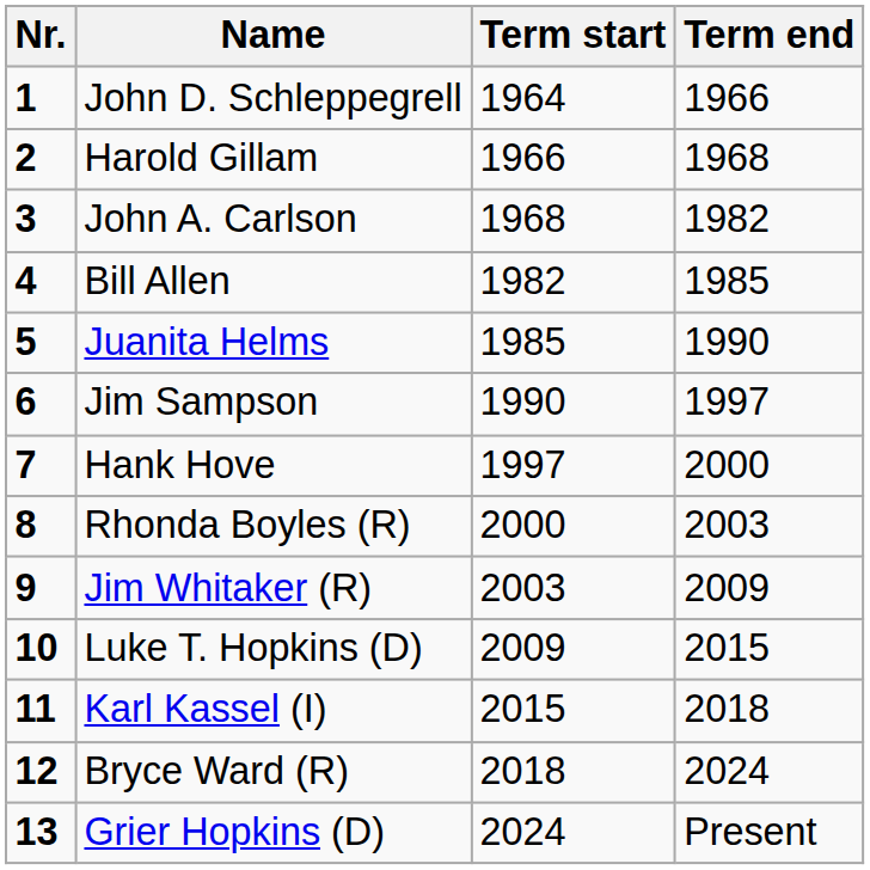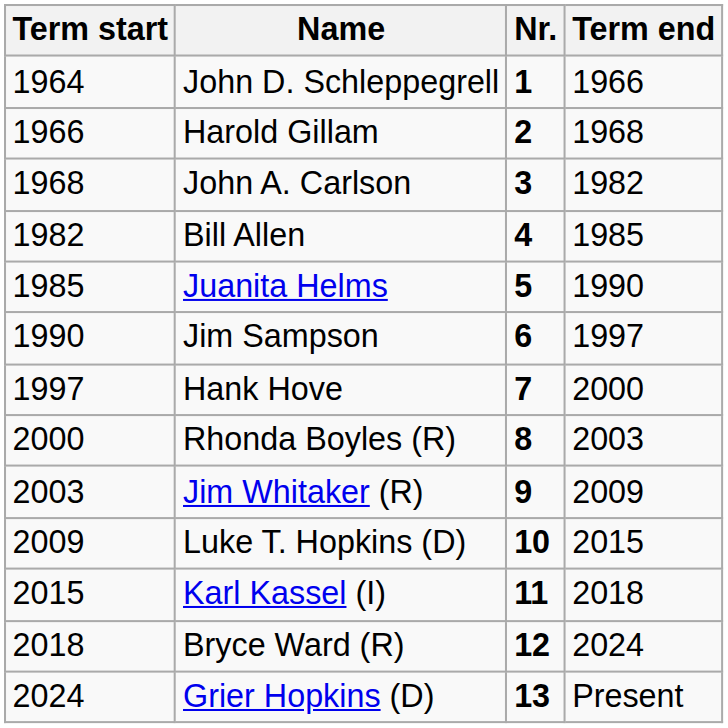columns swapped: Nr. <-> Term start
